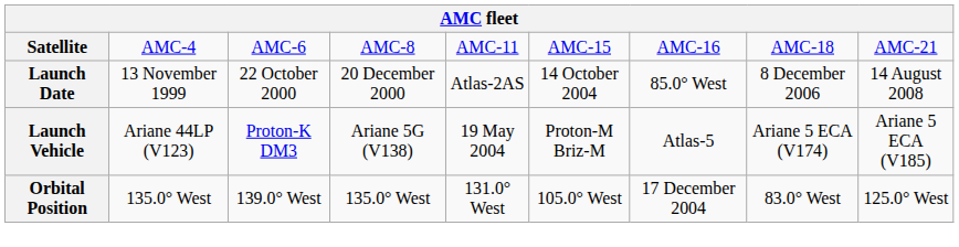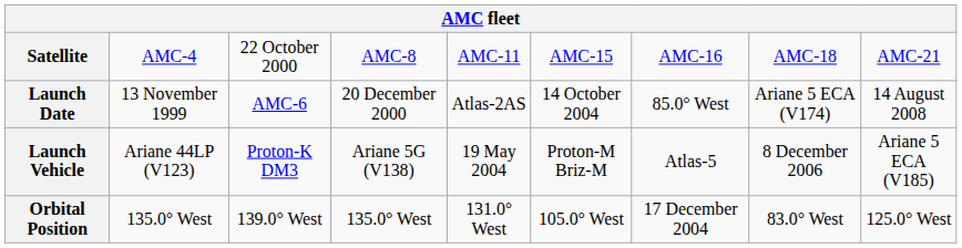Satellite | column 3: AMC-6 -> 22 October 2000
Launch Date | column 3: 22 October 2000 -> AMC-6
Launch Date | column 8: 8 December 2006 -> Ariane 5 ECA (V174)
Launch Vehicle | column 8: Ariane 5 ECA (V174) -> 8 December 2006
